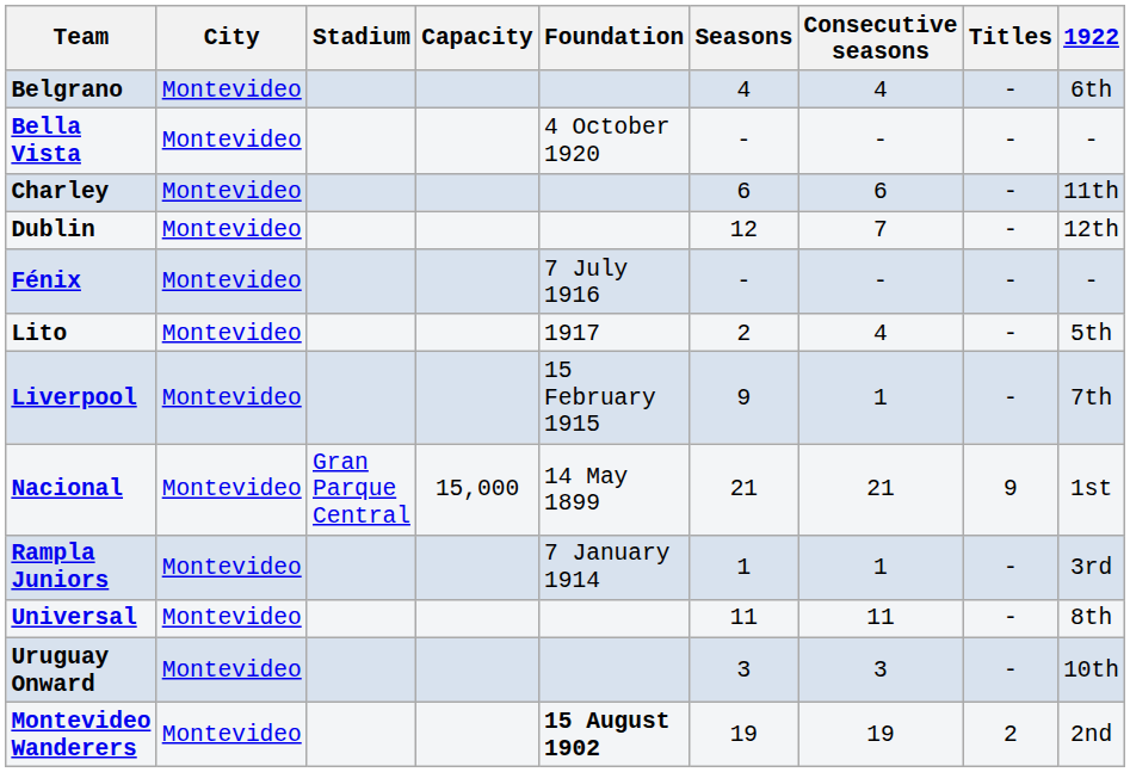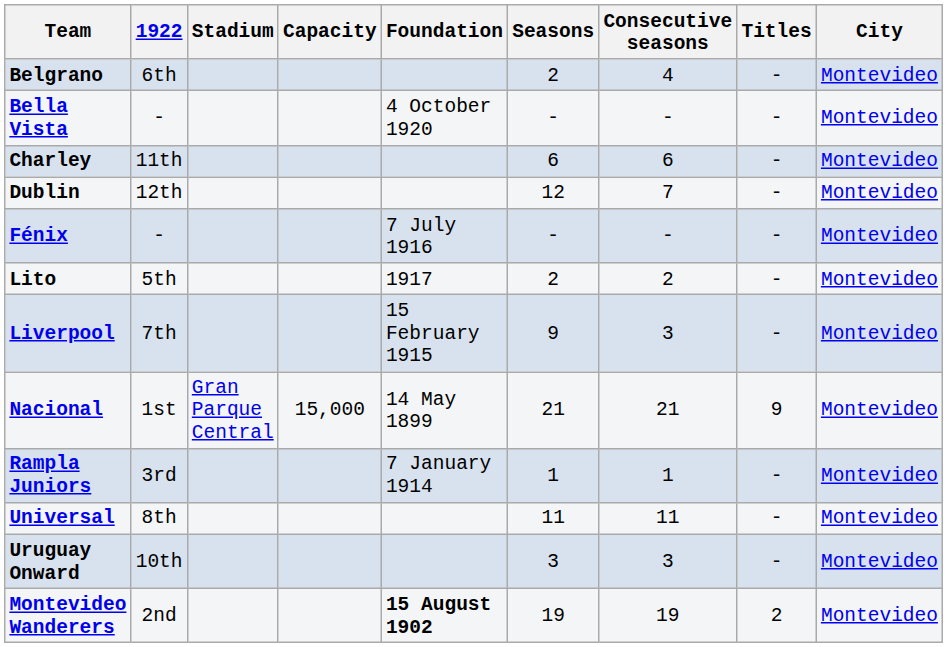columns swapped: City <-> 1922
Belgrano | Seasons: 4 -> 2
Lito | Consecutive seasons: 4 -> 2
Liverpool | Consecutive seasons: 1 -> 3
